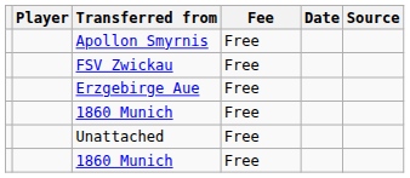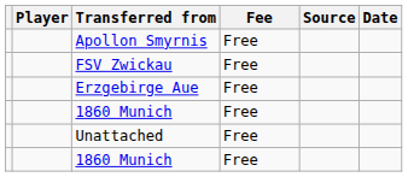columns swapped: Date <-> Source
